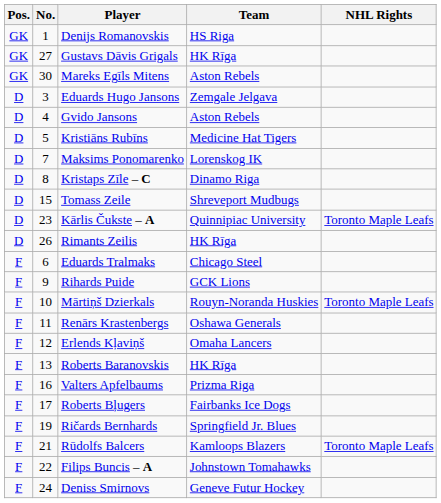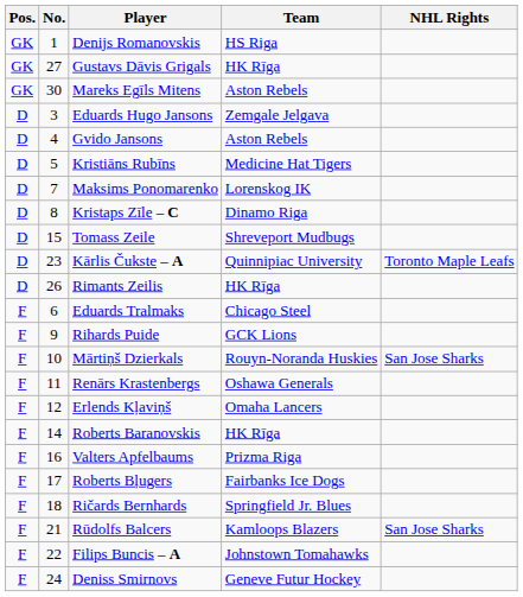Mārtiņš Dzierkals | NHL Rights: Toronto Maple Leafs -> San Jose Sharks
Roberts Baranovskis | No.: 13 -> 14
Ričards Bernhards | No.: 19 -> 18
Rūdolfs Balcers | NHL Rights: Toronto Maple Leafs -> San Jose Sharks
